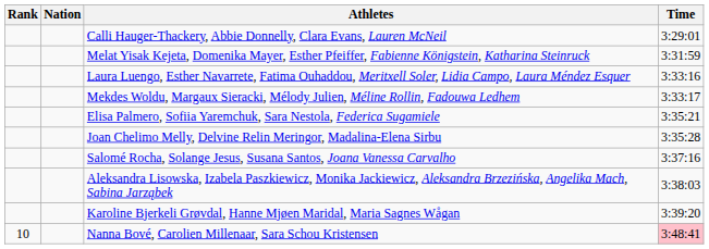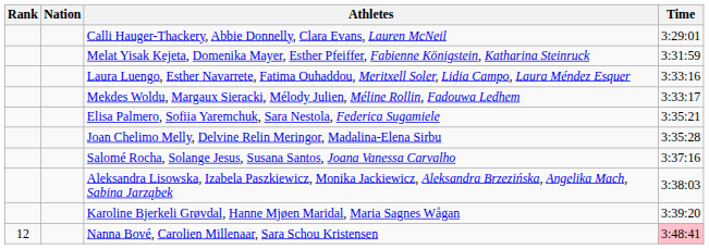Nanna Bové, Carolien Millenaar, Sara Schou Kristensen | Rank: 10 -> 12
